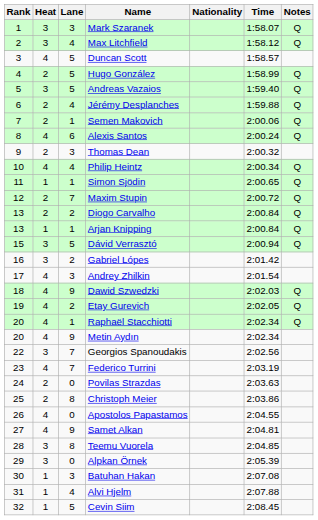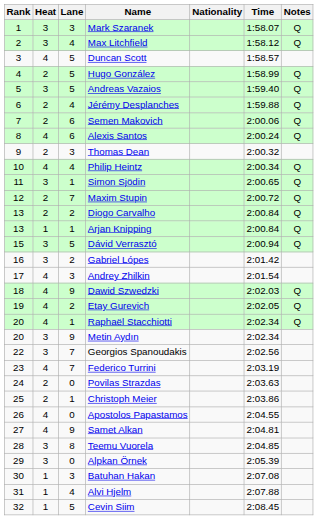Semen Makovich | Lane: 1 -> 6
Simon Sjödin | Heat: 1 -> 3
Metin Aydın | Heat: 4 -> 3
Christoph Meier | Lane: 8 -> 1
